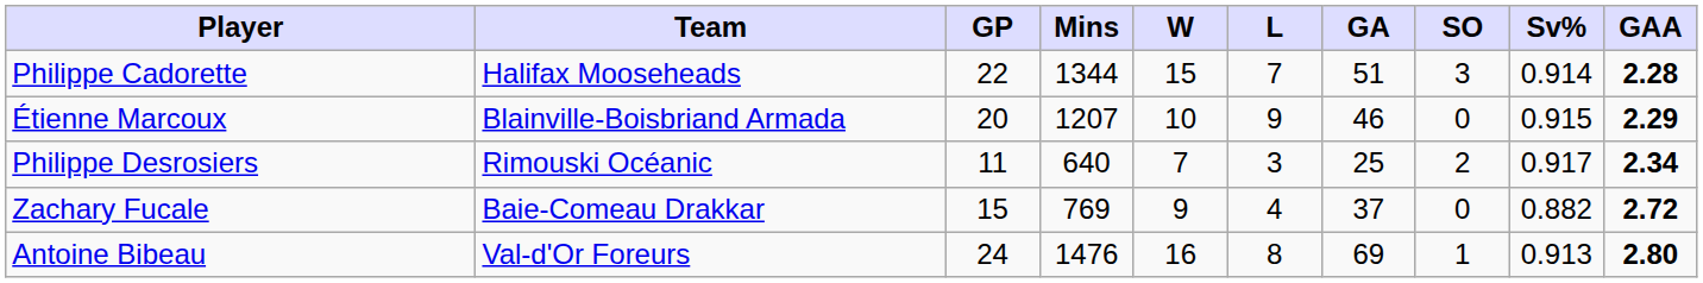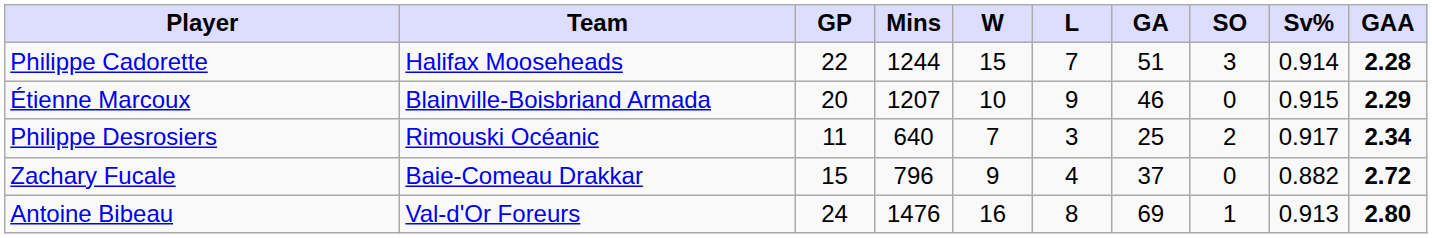Philippe Cadorette | Mins: 1344 -> 1244
Zachary Fucale | Mins: 769 -> 796
